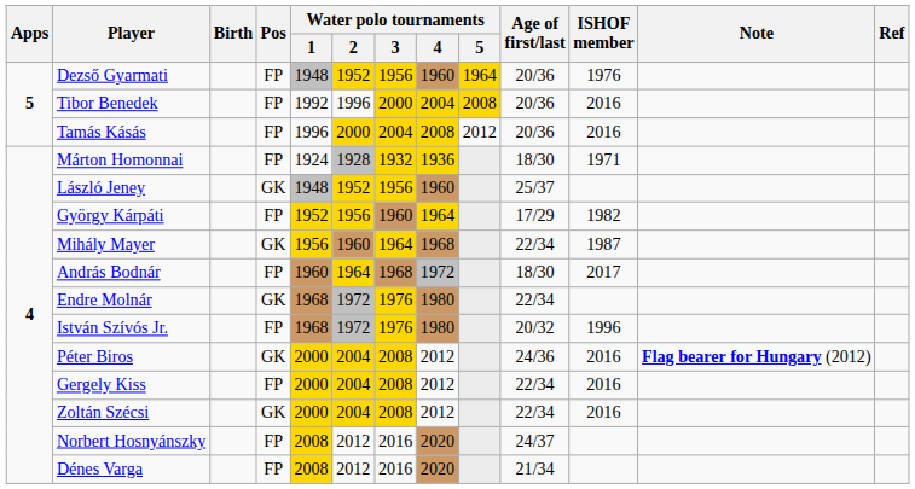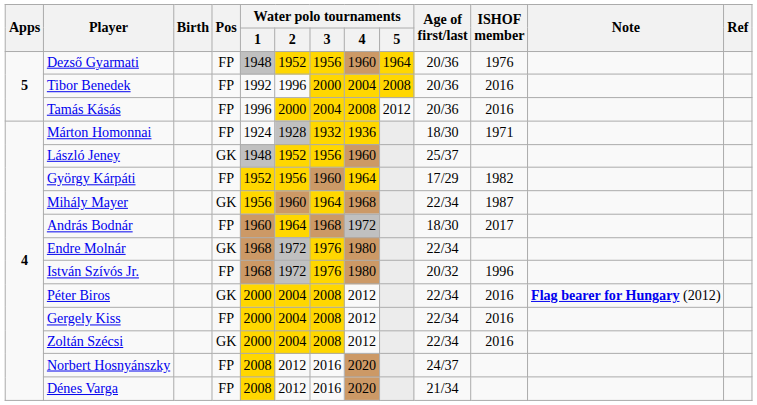Péter Biros | Age of first/last: 24/36 -> 22/34
